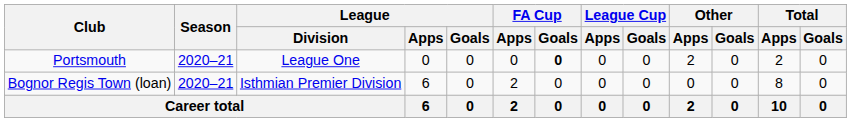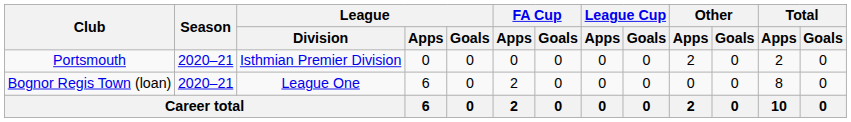Portsmouth | League / Division: League One -> Isthmian Premier Division
Portsmouth | FA Cup / Goals: bold -> normal
Bognor Regis Town (loan) | League / Division: Isthmian Premier Division -> League One
